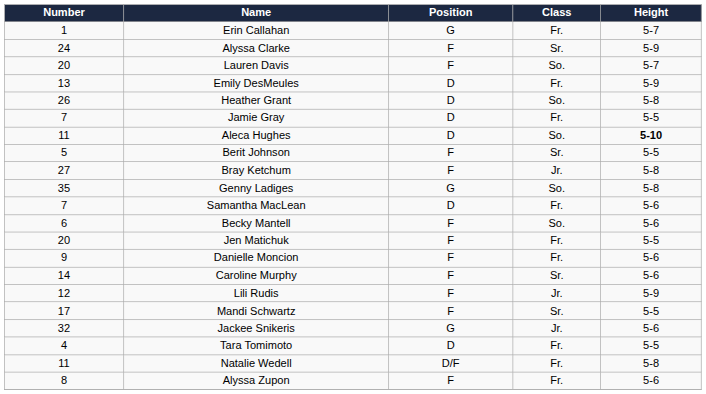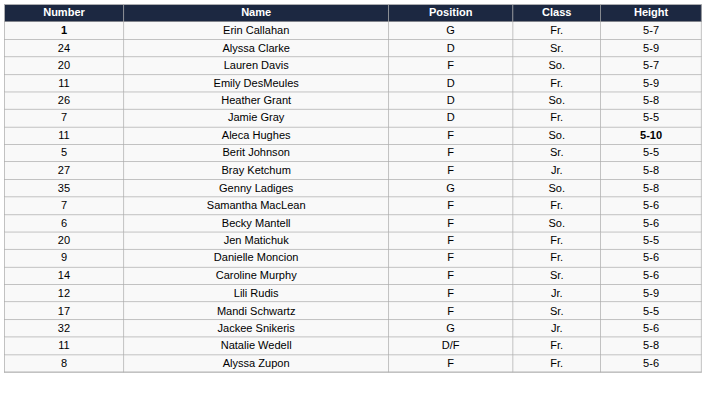Erin Callahan | Number: normal -> bold
Alyssa Clarke | Position: F -> D
Emily DesMeules | Number: 13 -> 11
Aleca Hughes | Position: D -> F
Samantha MacLean | Position: D -> F
- row: 4 | Tara Tomimoto | D | Fr. | 5-5
